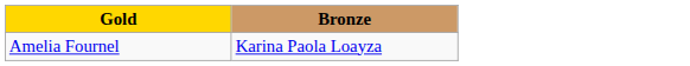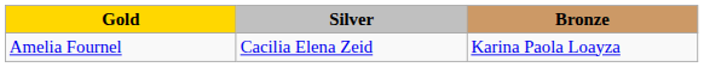+ column: Silver | Cacilia Elena Zeid
